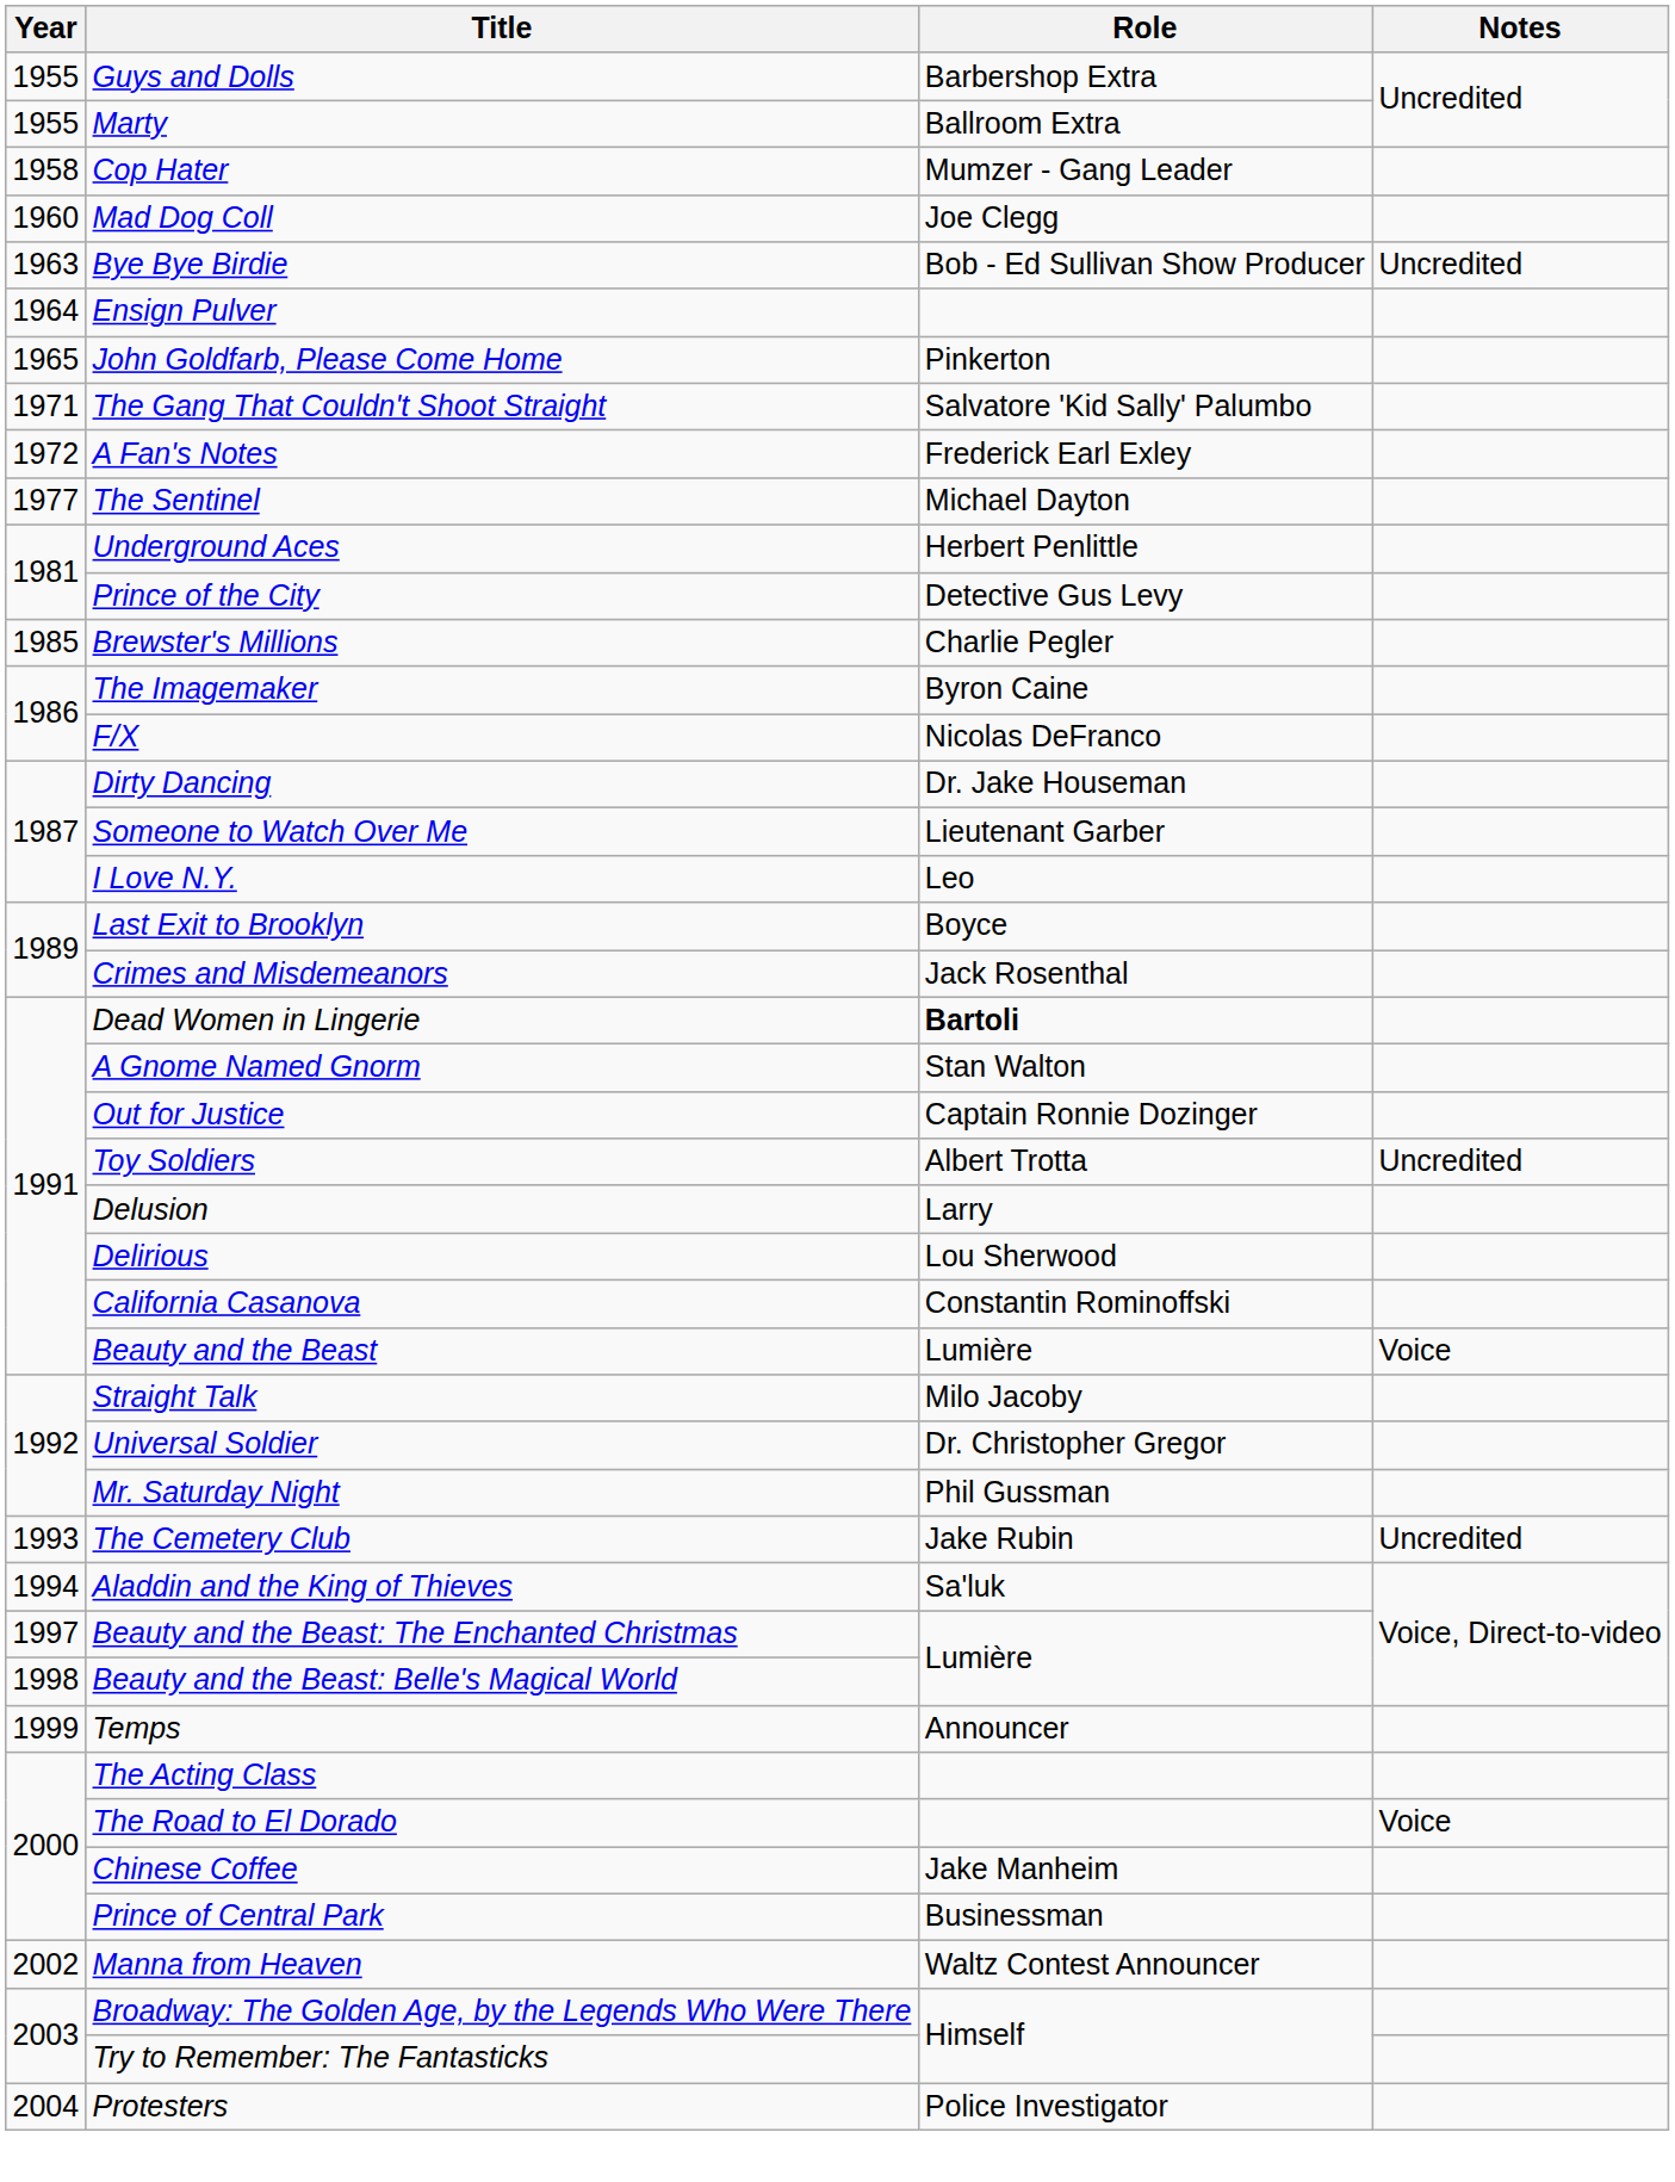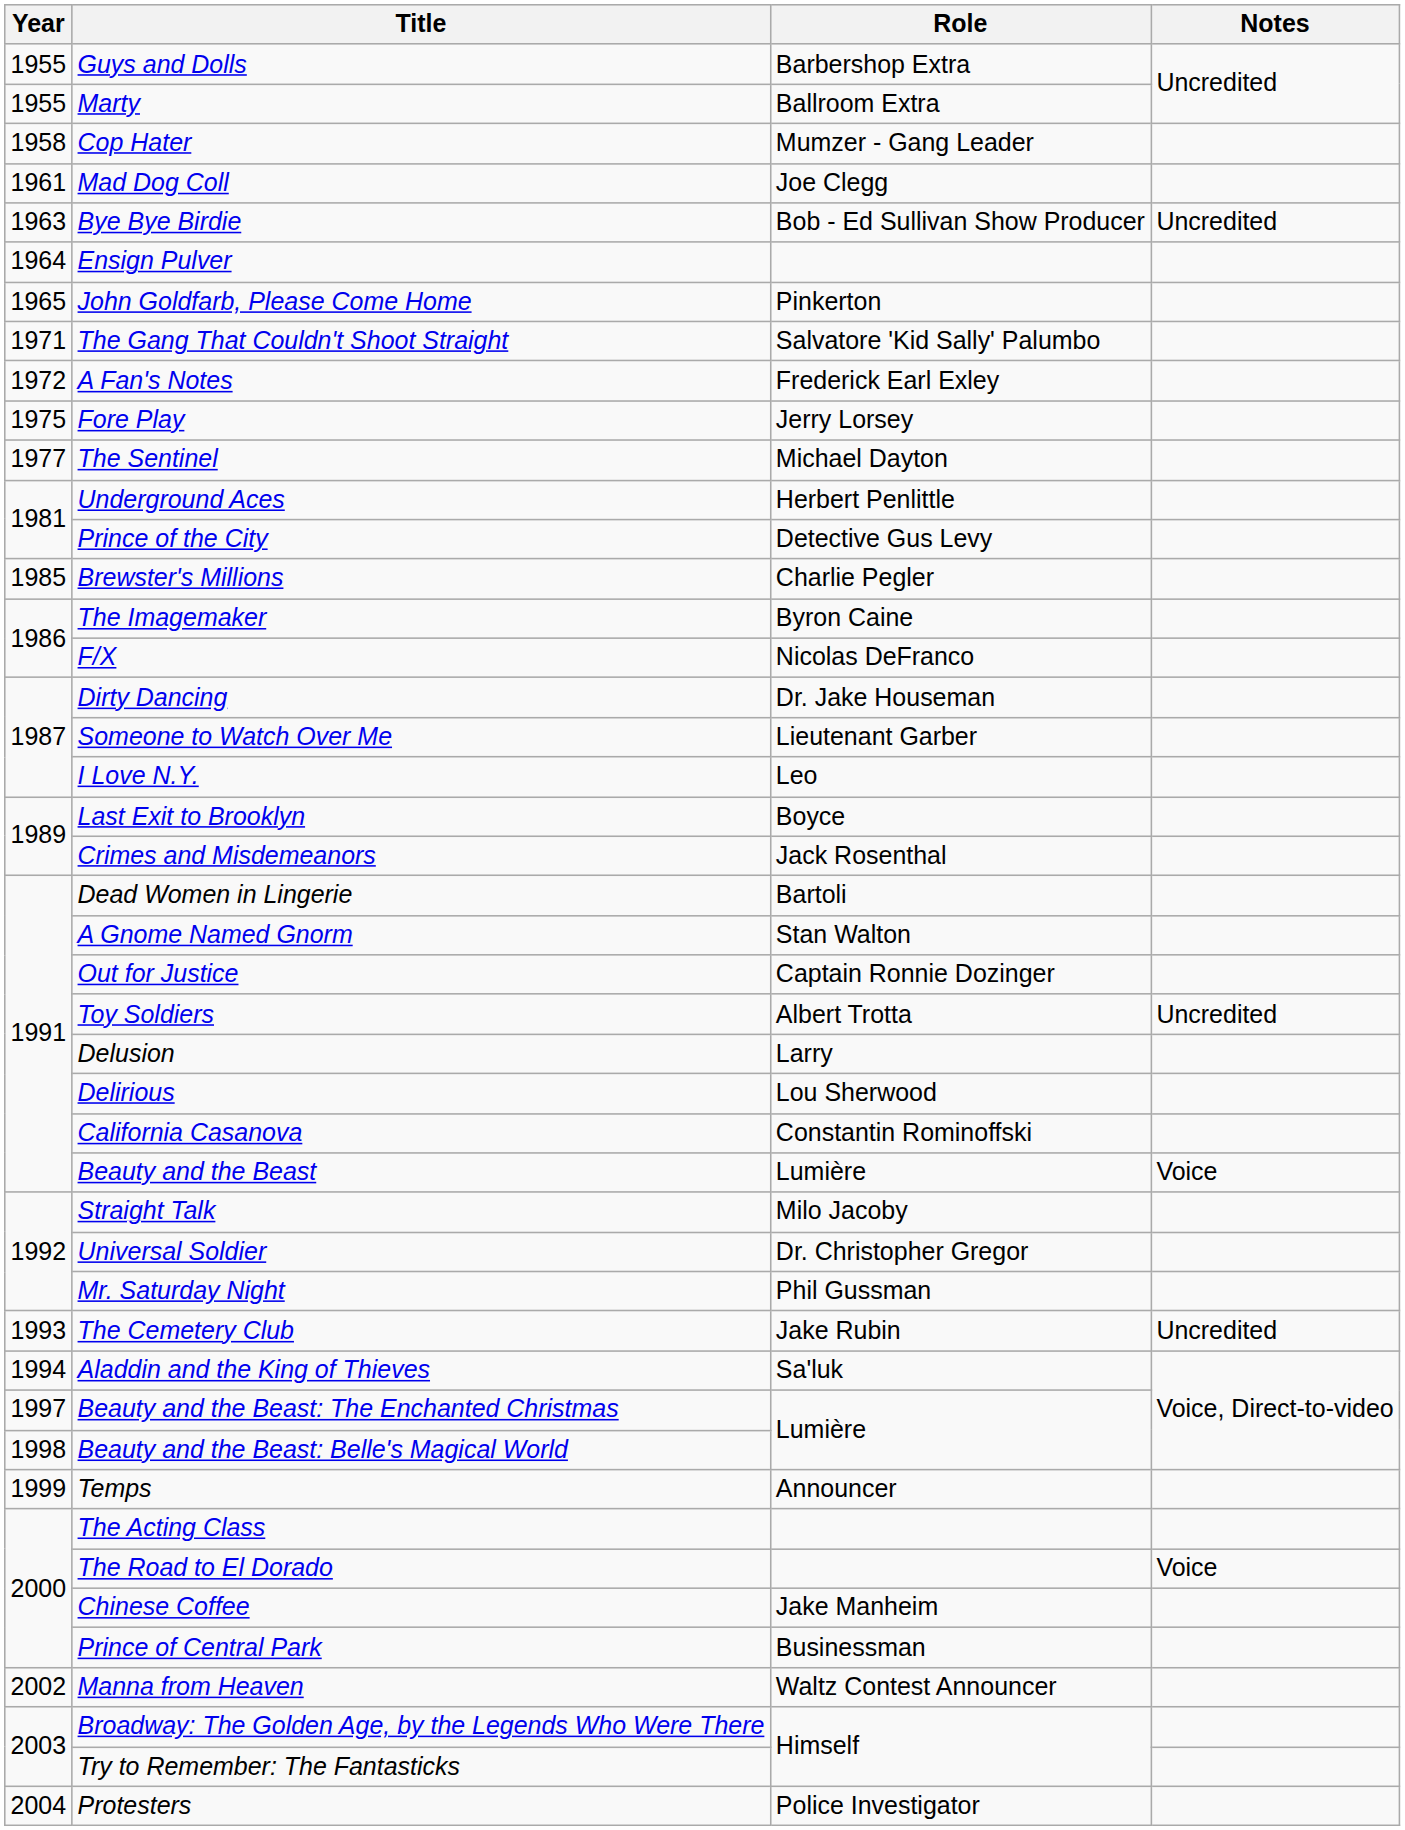Mad Dog Coll | Year: 1960 -> 1961
+ row: 1975 | Fore Play | Jerry Lorsey
Dead Women in Lingerie | Role: bold -> normal
